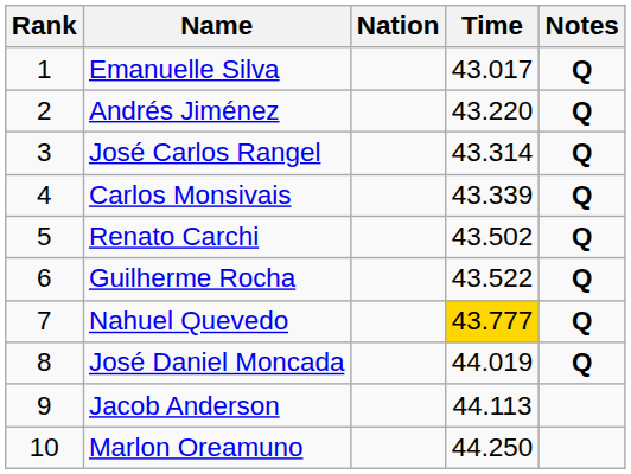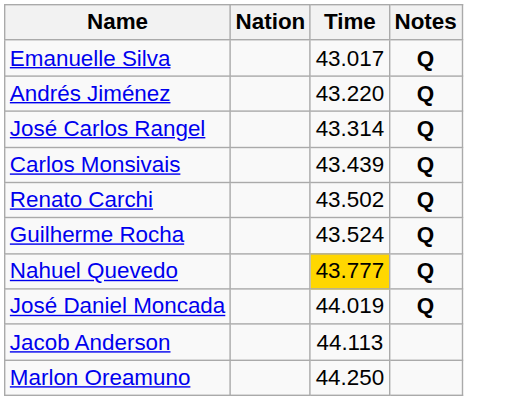- column: Rank | 1 | 2 | 3 | 4 | 5 | 6 | 7 | 8 | 9 | 10
Carlos Monsivais | Time: 43.339 -> 43.439
Guilherme Rocha | Time: 43.522 -> 43.524
